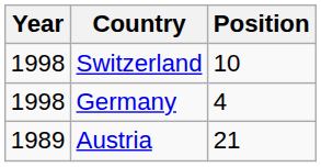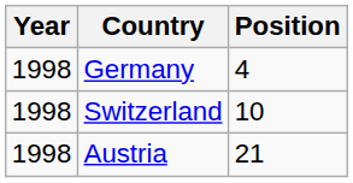rows swapped: Germany <-> Switzerland
Austria | Year: 1989 -> 1998
